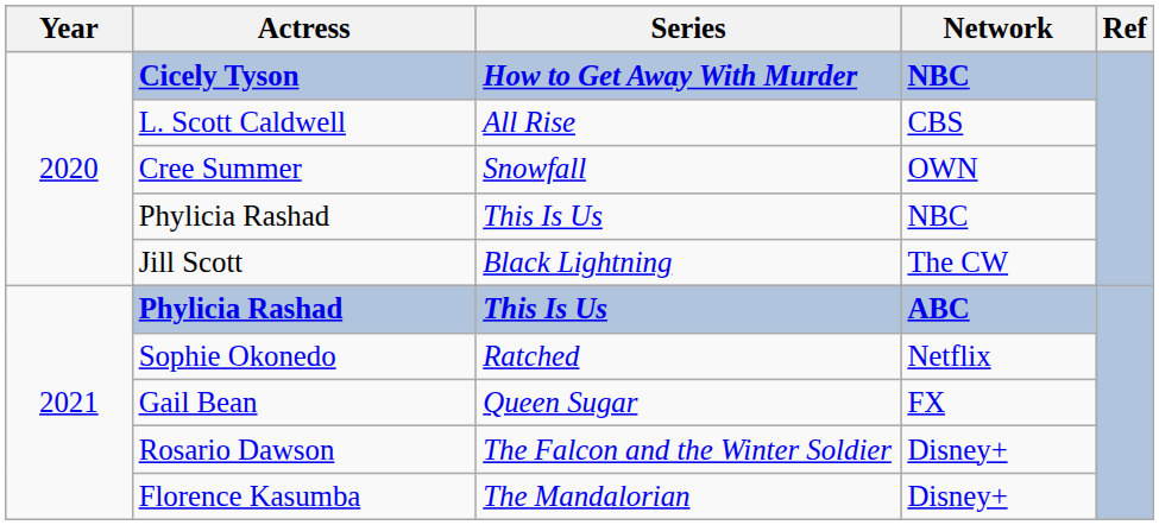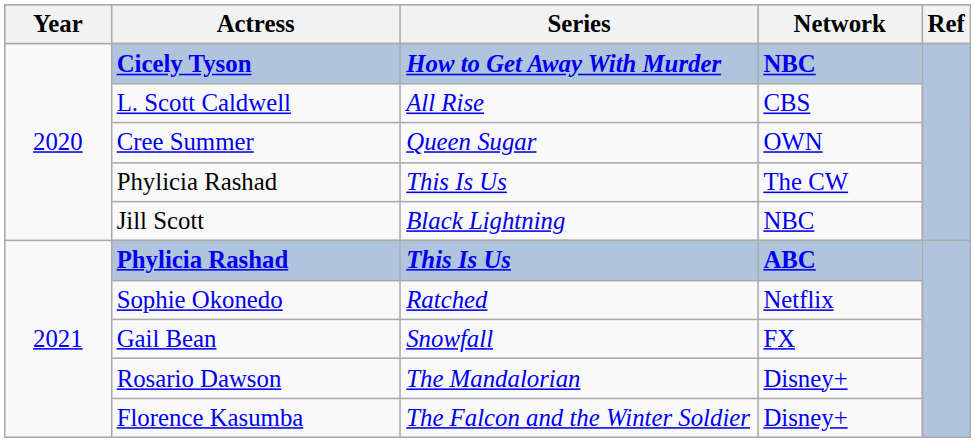Cree Summer | Series: Snowfall -> Queen Sugar
2020 / Phylicia Rashad | Network: NBC -> The CW
Jill Scott | Network: The CW -> NBC
Gail Bean | Series: Queen Sugar -> Snowfall
Rosario Dawson | Series: The Falcon and the Winter Soldier -> The Mandalorian
Florence Kasumba | Series: The Mandalorian -> The Falcon and the Winter Soldier
